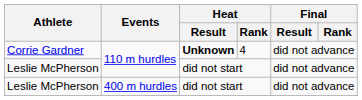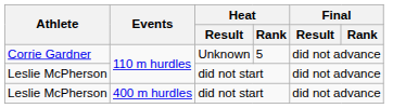Corrie Gardner | Heat / Result: bold -> normal
Corrie Gardner | Heat / Rank: 4 -> 5
